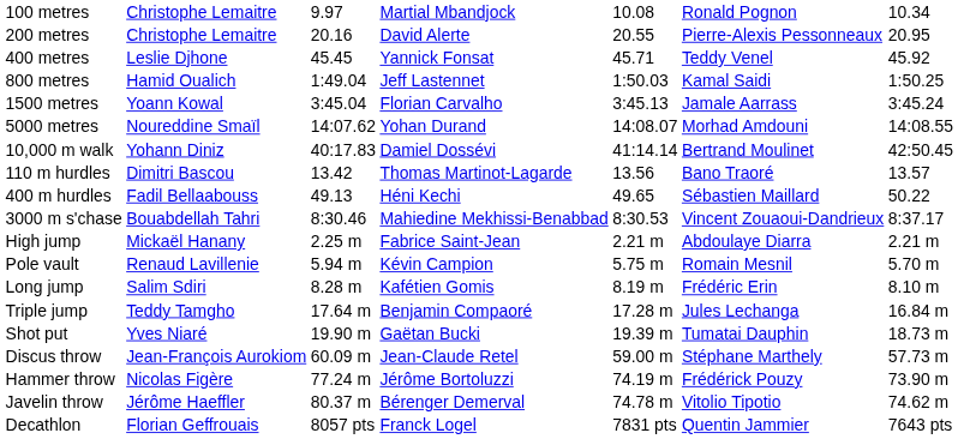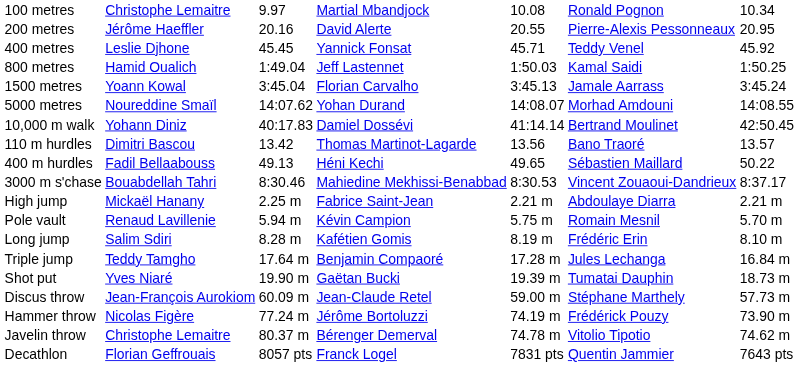200 metres | column 2: Christophe Lemaitre -> Jérôme Haeffler
Javelin throw | column 2: Jérôme Haeffler -> Christophe Lemaitre
